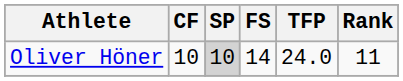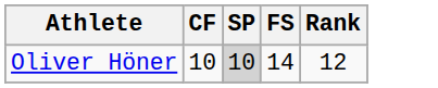- column: TFP | 24.0
Oliver Höner | Rank: 11 -> 12
